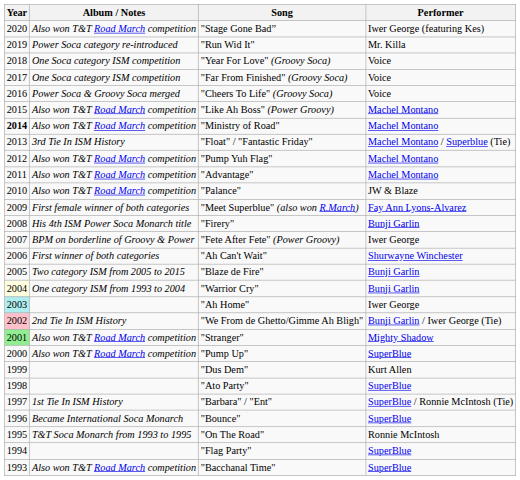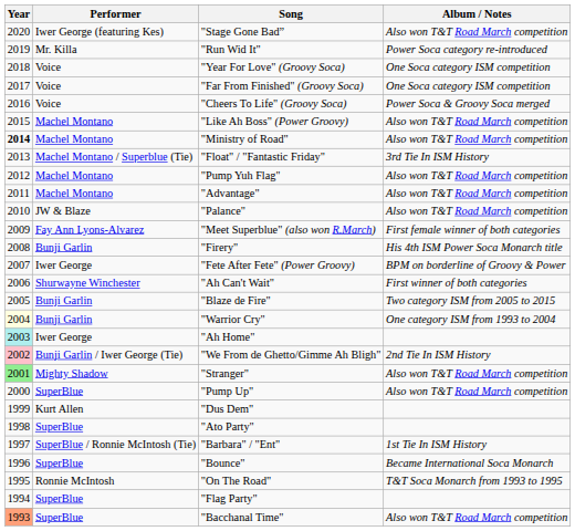columns swapped: Performer <-> Album / Notes
"Bacchanal Time" | Year: no background -> lightsalmon background
